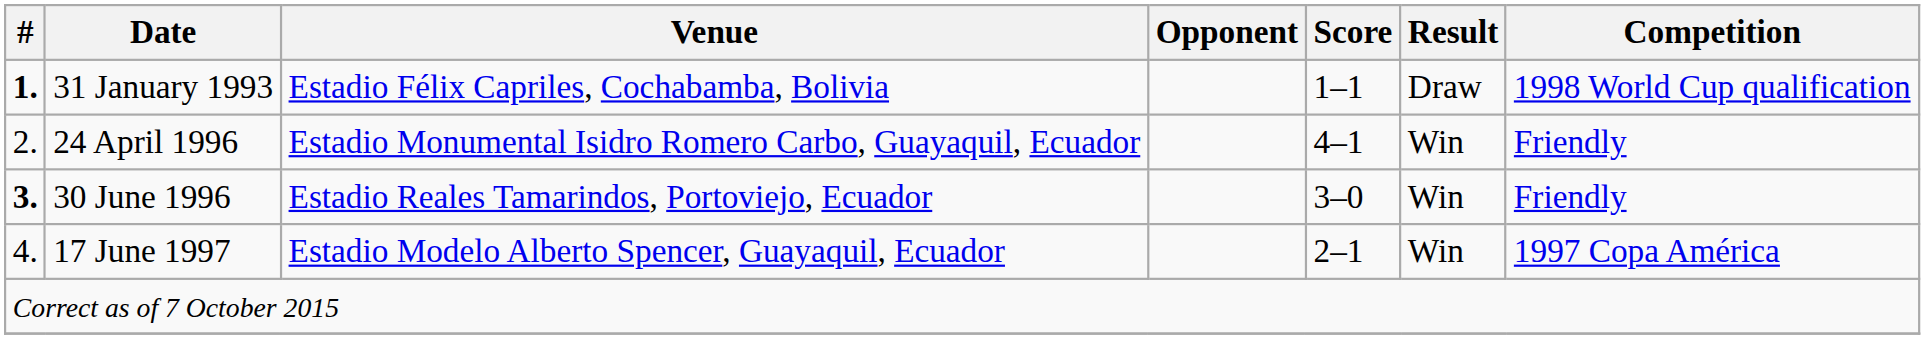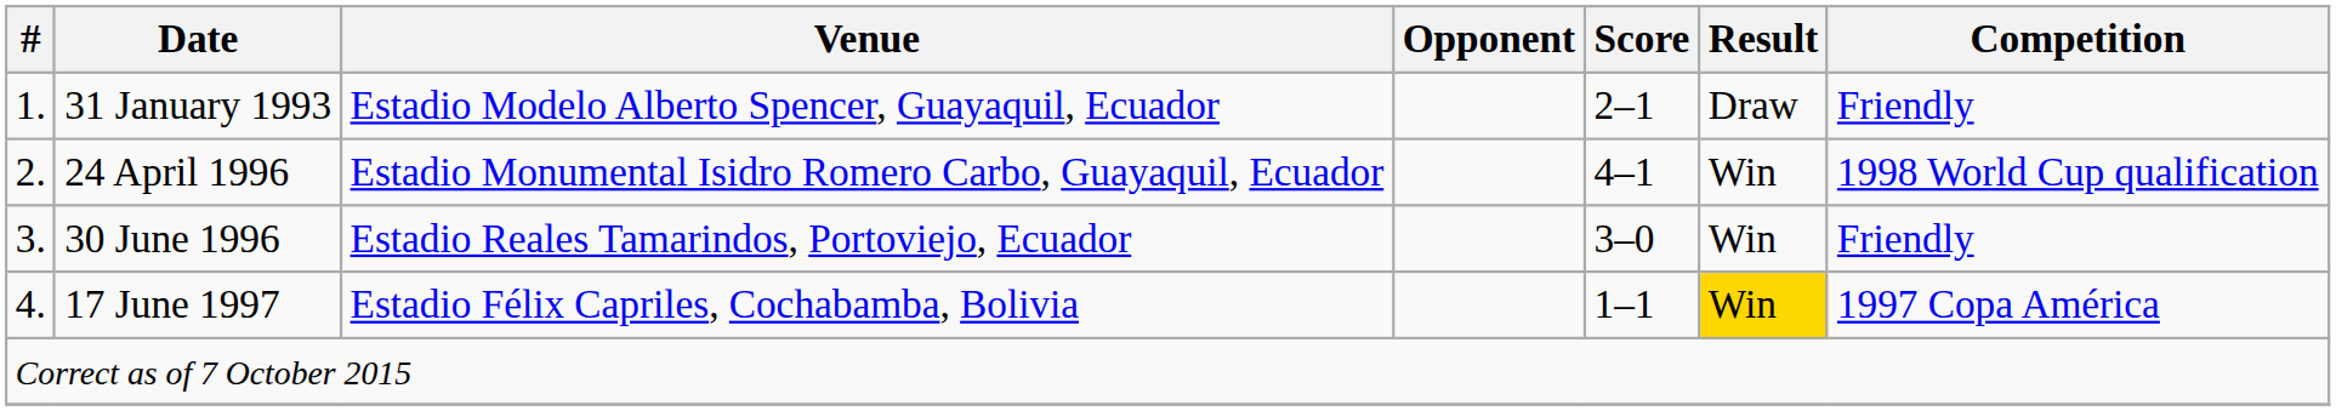31 January 1993 | #: bold -> normal
31 January 1993 | Venue: Estadio Félix Capriles, Cochabamba, Bolivia -> Estadio Modelo Alberto Spencer, Guayaquil, Ecuador
31 January 1993 | Score: 1–1 -> 2–1
31 January 1993 | Competition: 1998 World Cup qualification -> Friendly
24 April 1996 | Competition: Friendly -> 1998 World Cup qualification
30 June 1996 | #: bold -> normal
17 June 1997 | Venue: Estadio Modelo Alberto Spencer, Guayaquil, Ecuador -> Estadio Félix Capriles, Cochabamba, Bolivia
17 June 1997 | Score: 2–1 -> 1–1
17 June 1997 | Result: no background -> gold background
